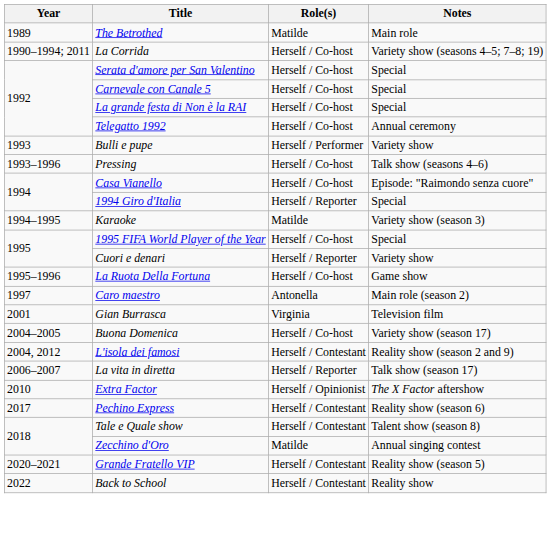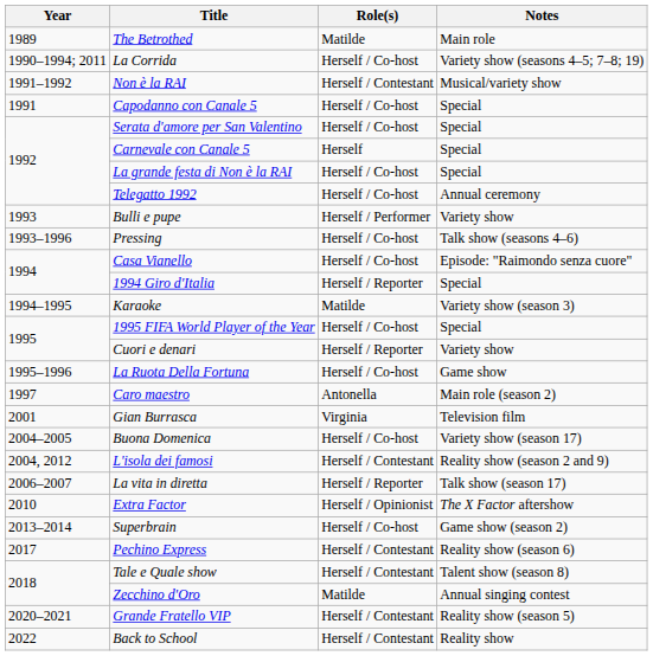+ row: 1991–1992 | Non è la RAI | Herself / Contestant | Musical/variety show
+ row: 1991 | Capodanno con Canale 5 | Herself / Co-host | Special
Carnevale con Canale 5 | Role(s): Herself / Co-host -> Herself
+ row: 2013–2014 | Superbrain | Herself / Co-host | Game show (season 2)
